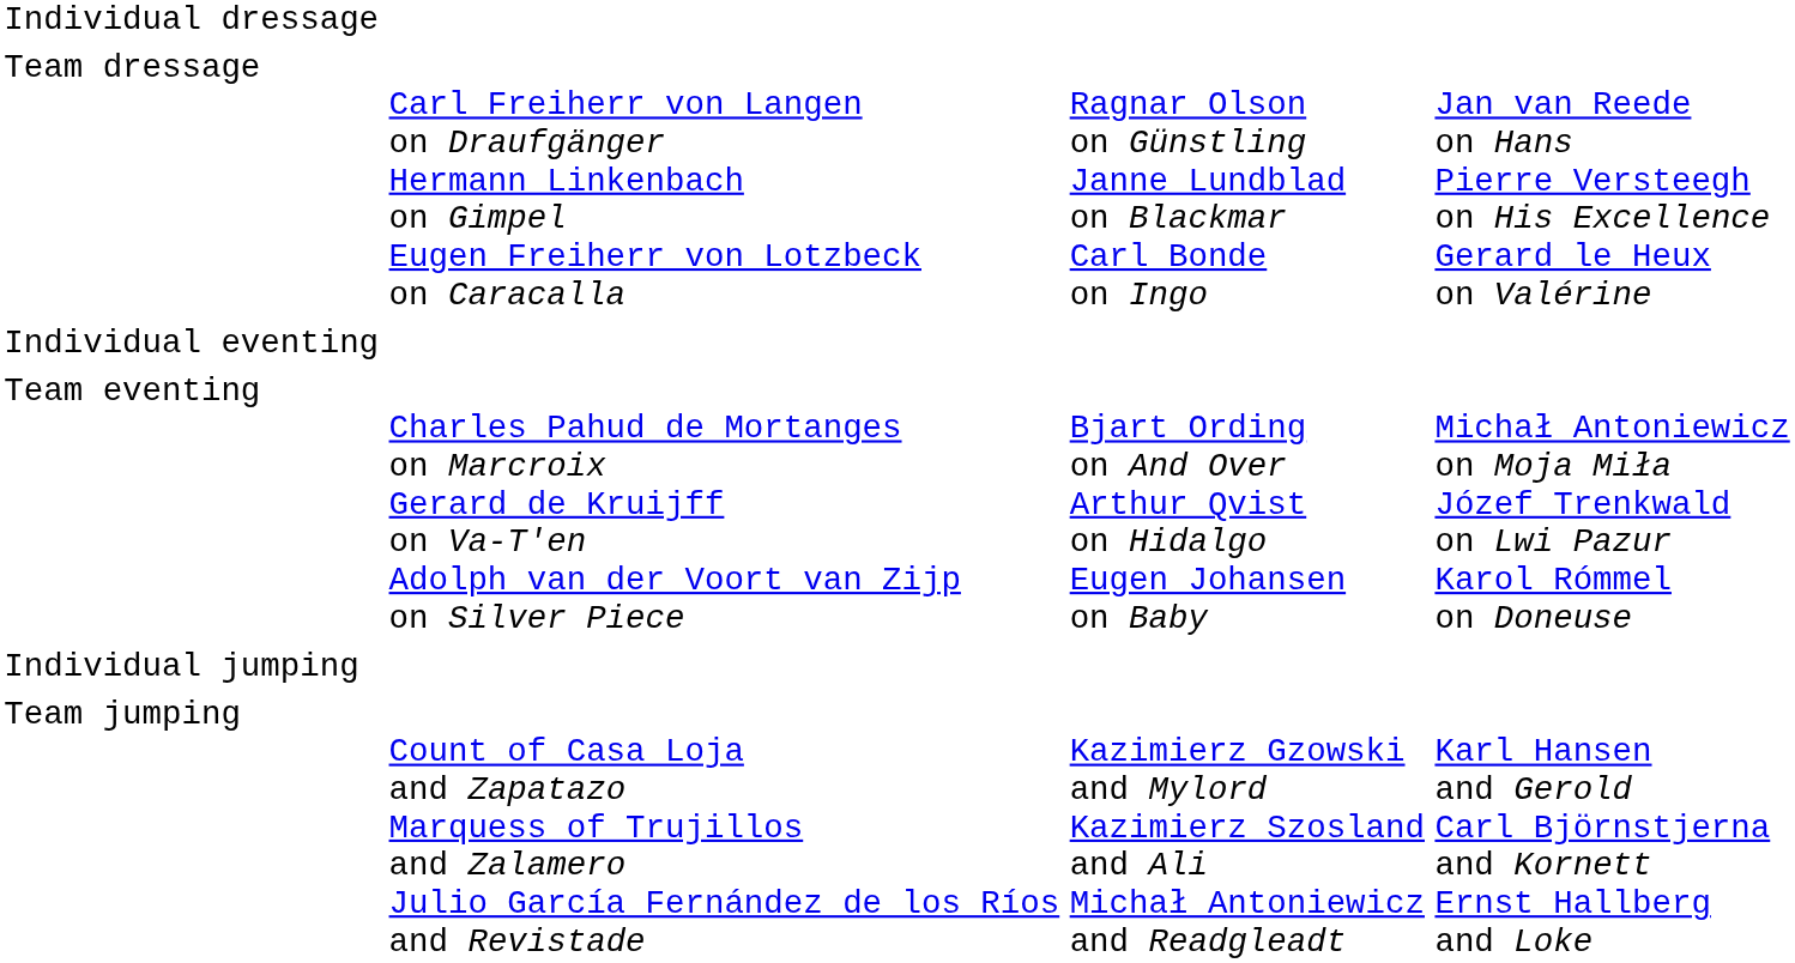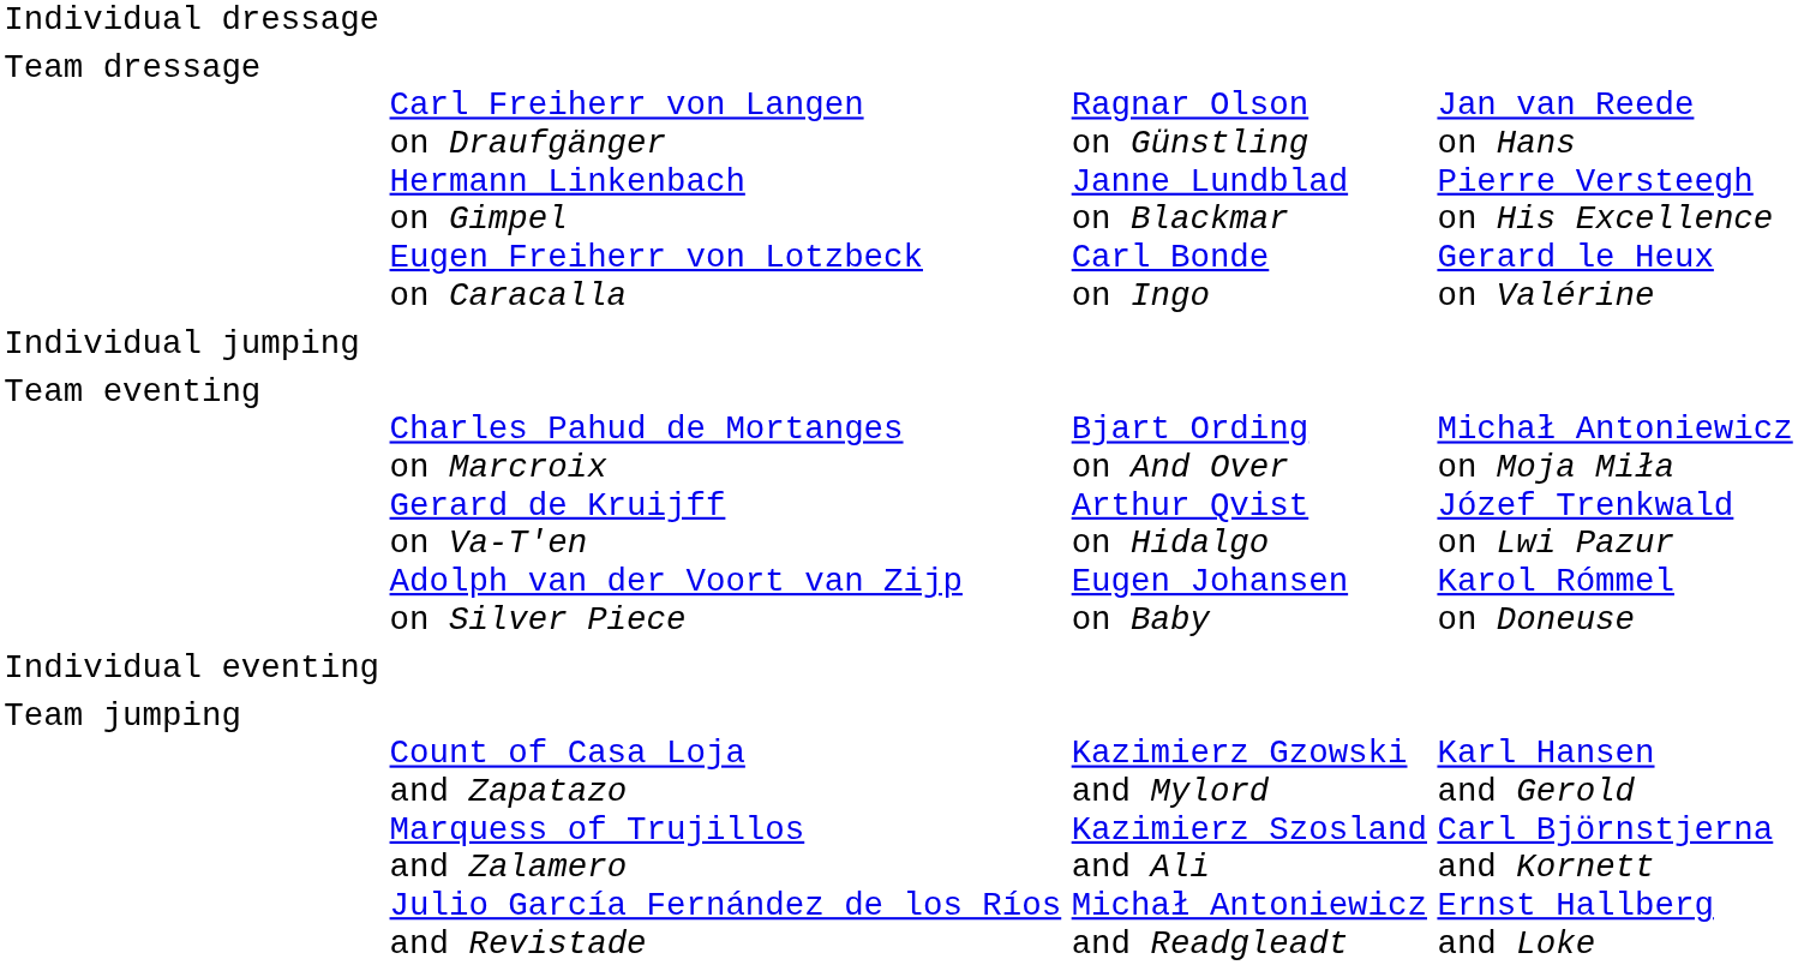rows swapped: Individual eventing <-> Individual jumping
